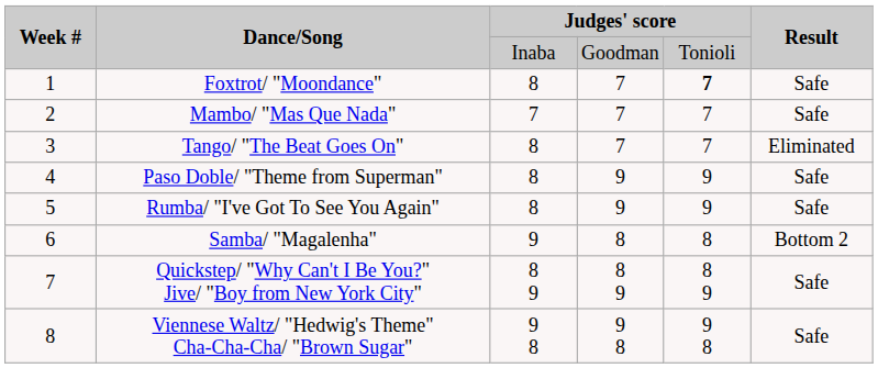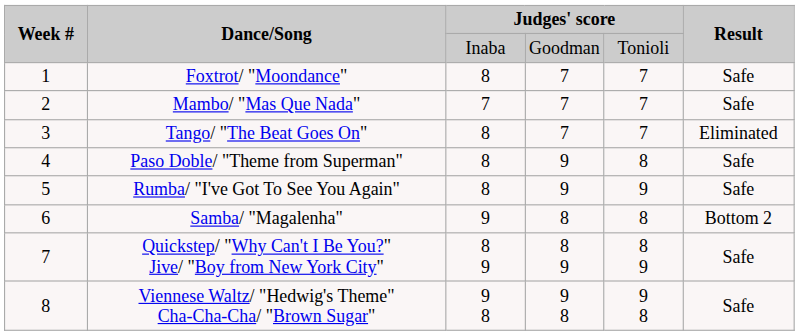Foxtrot/ "Moondance" | column 5: bold -> normal
Paso Doble/ "Theme from Superman" | column 5: 9 -> 8
